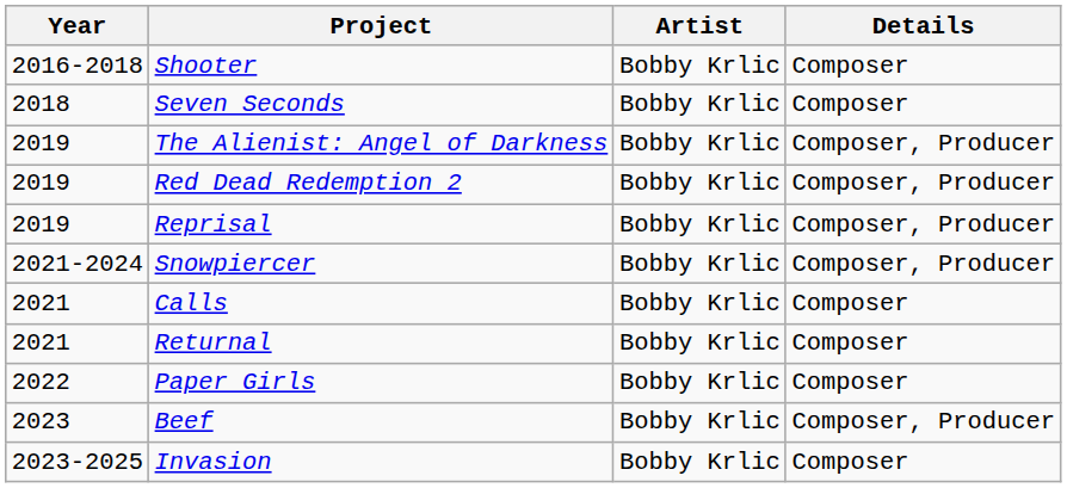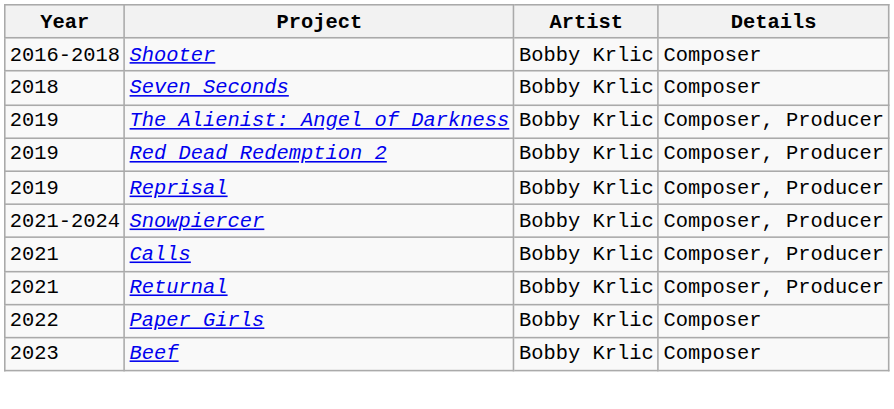Calls | Details: Composer -> Composer, Producer
Returnal | Details: Composer -> Composer, Producer
Beef | Details: Composer, Producer -> Composer
- row: 2023-2025 | Invasion | Bobby Krlic | Composer
